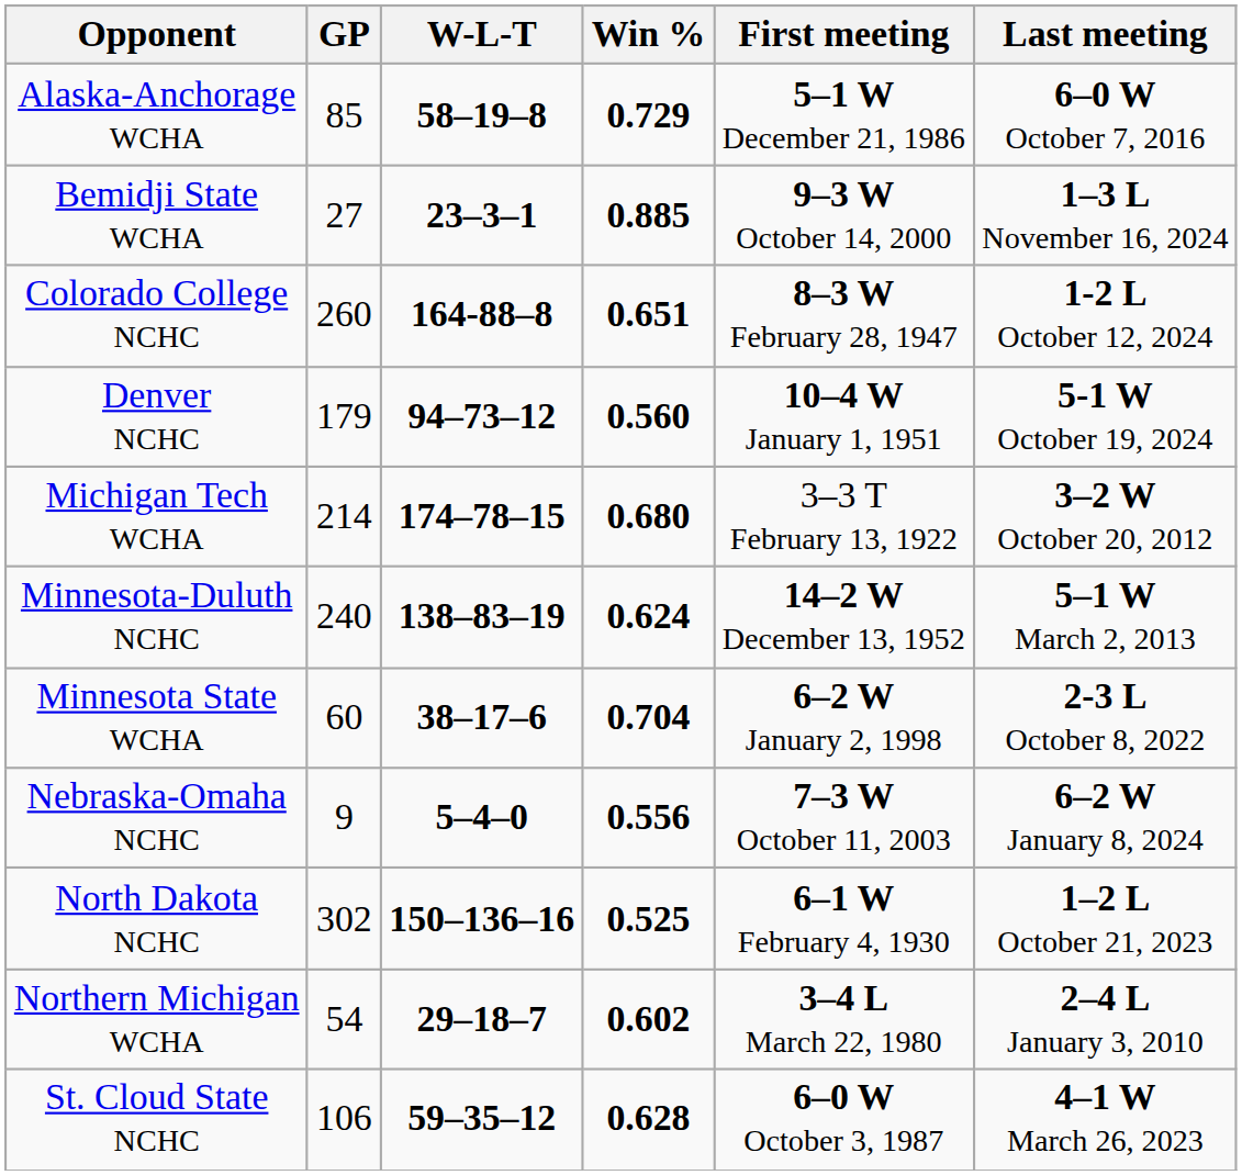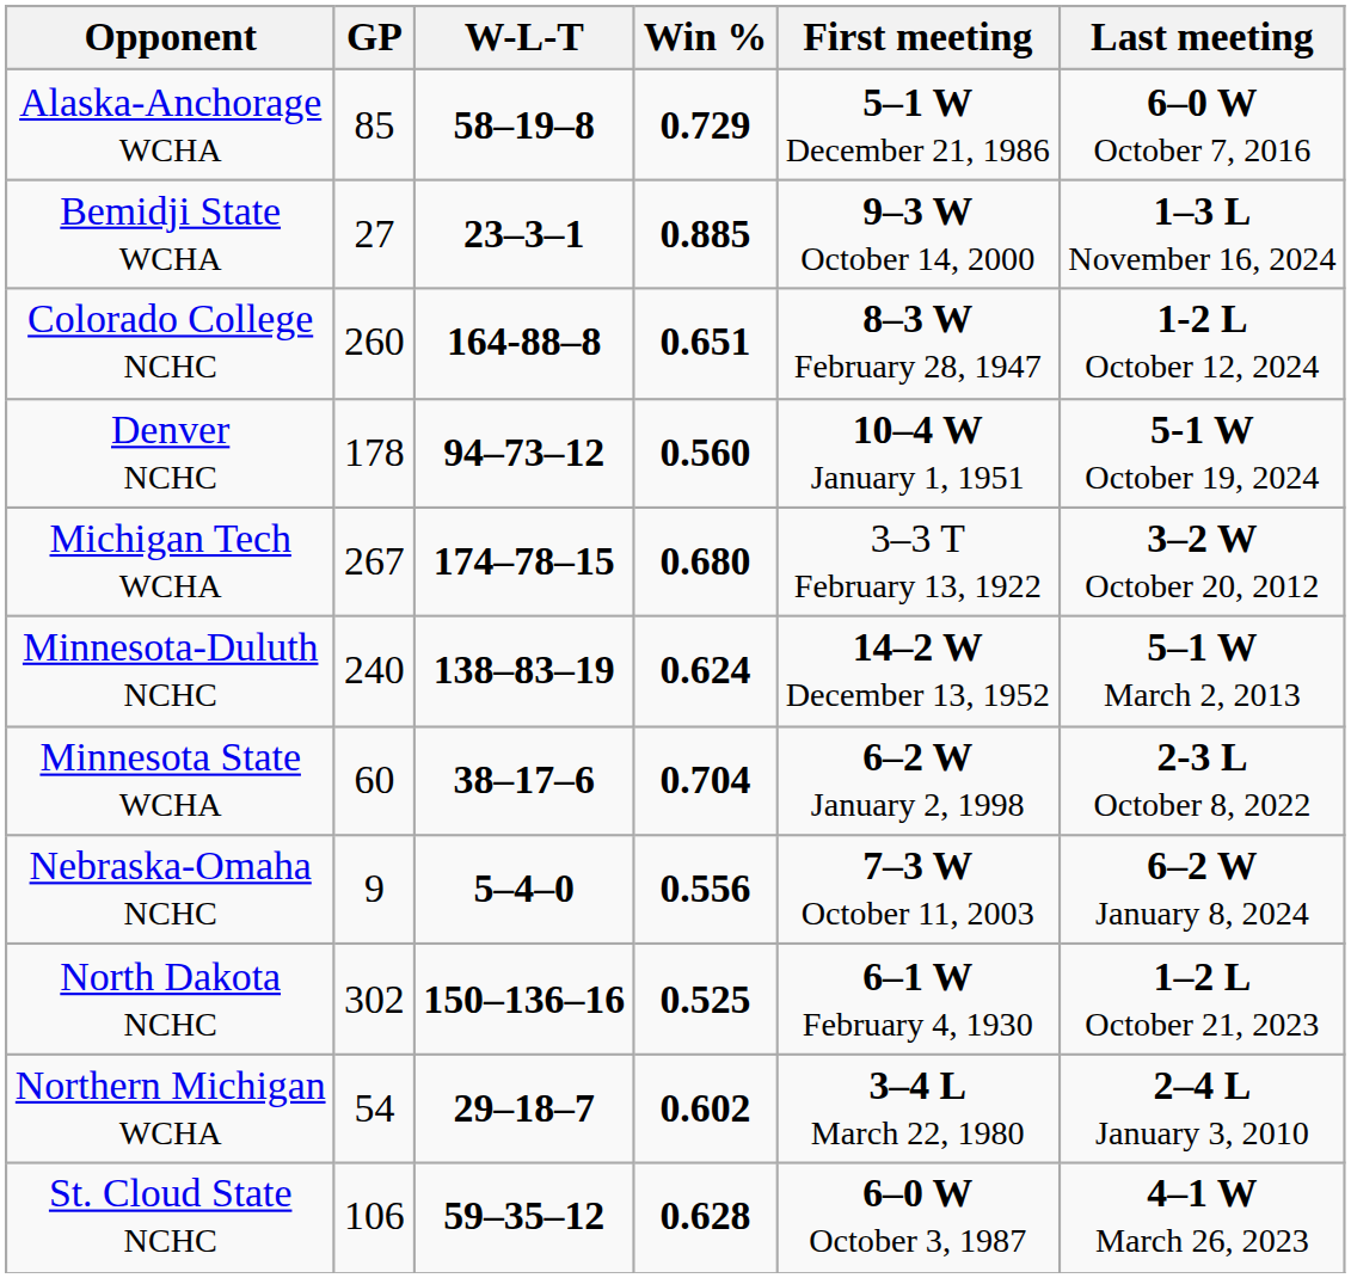Denver NCHC | GP: 179 -> 178
Michigan Tech WCHA | GP: 214 -> 267
